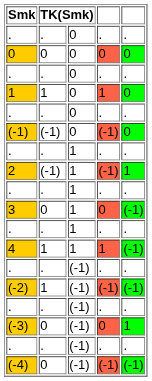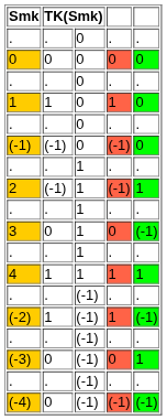4 | column 5: (-1) -> 1
(-2) | column 4: (-1) -> 1
